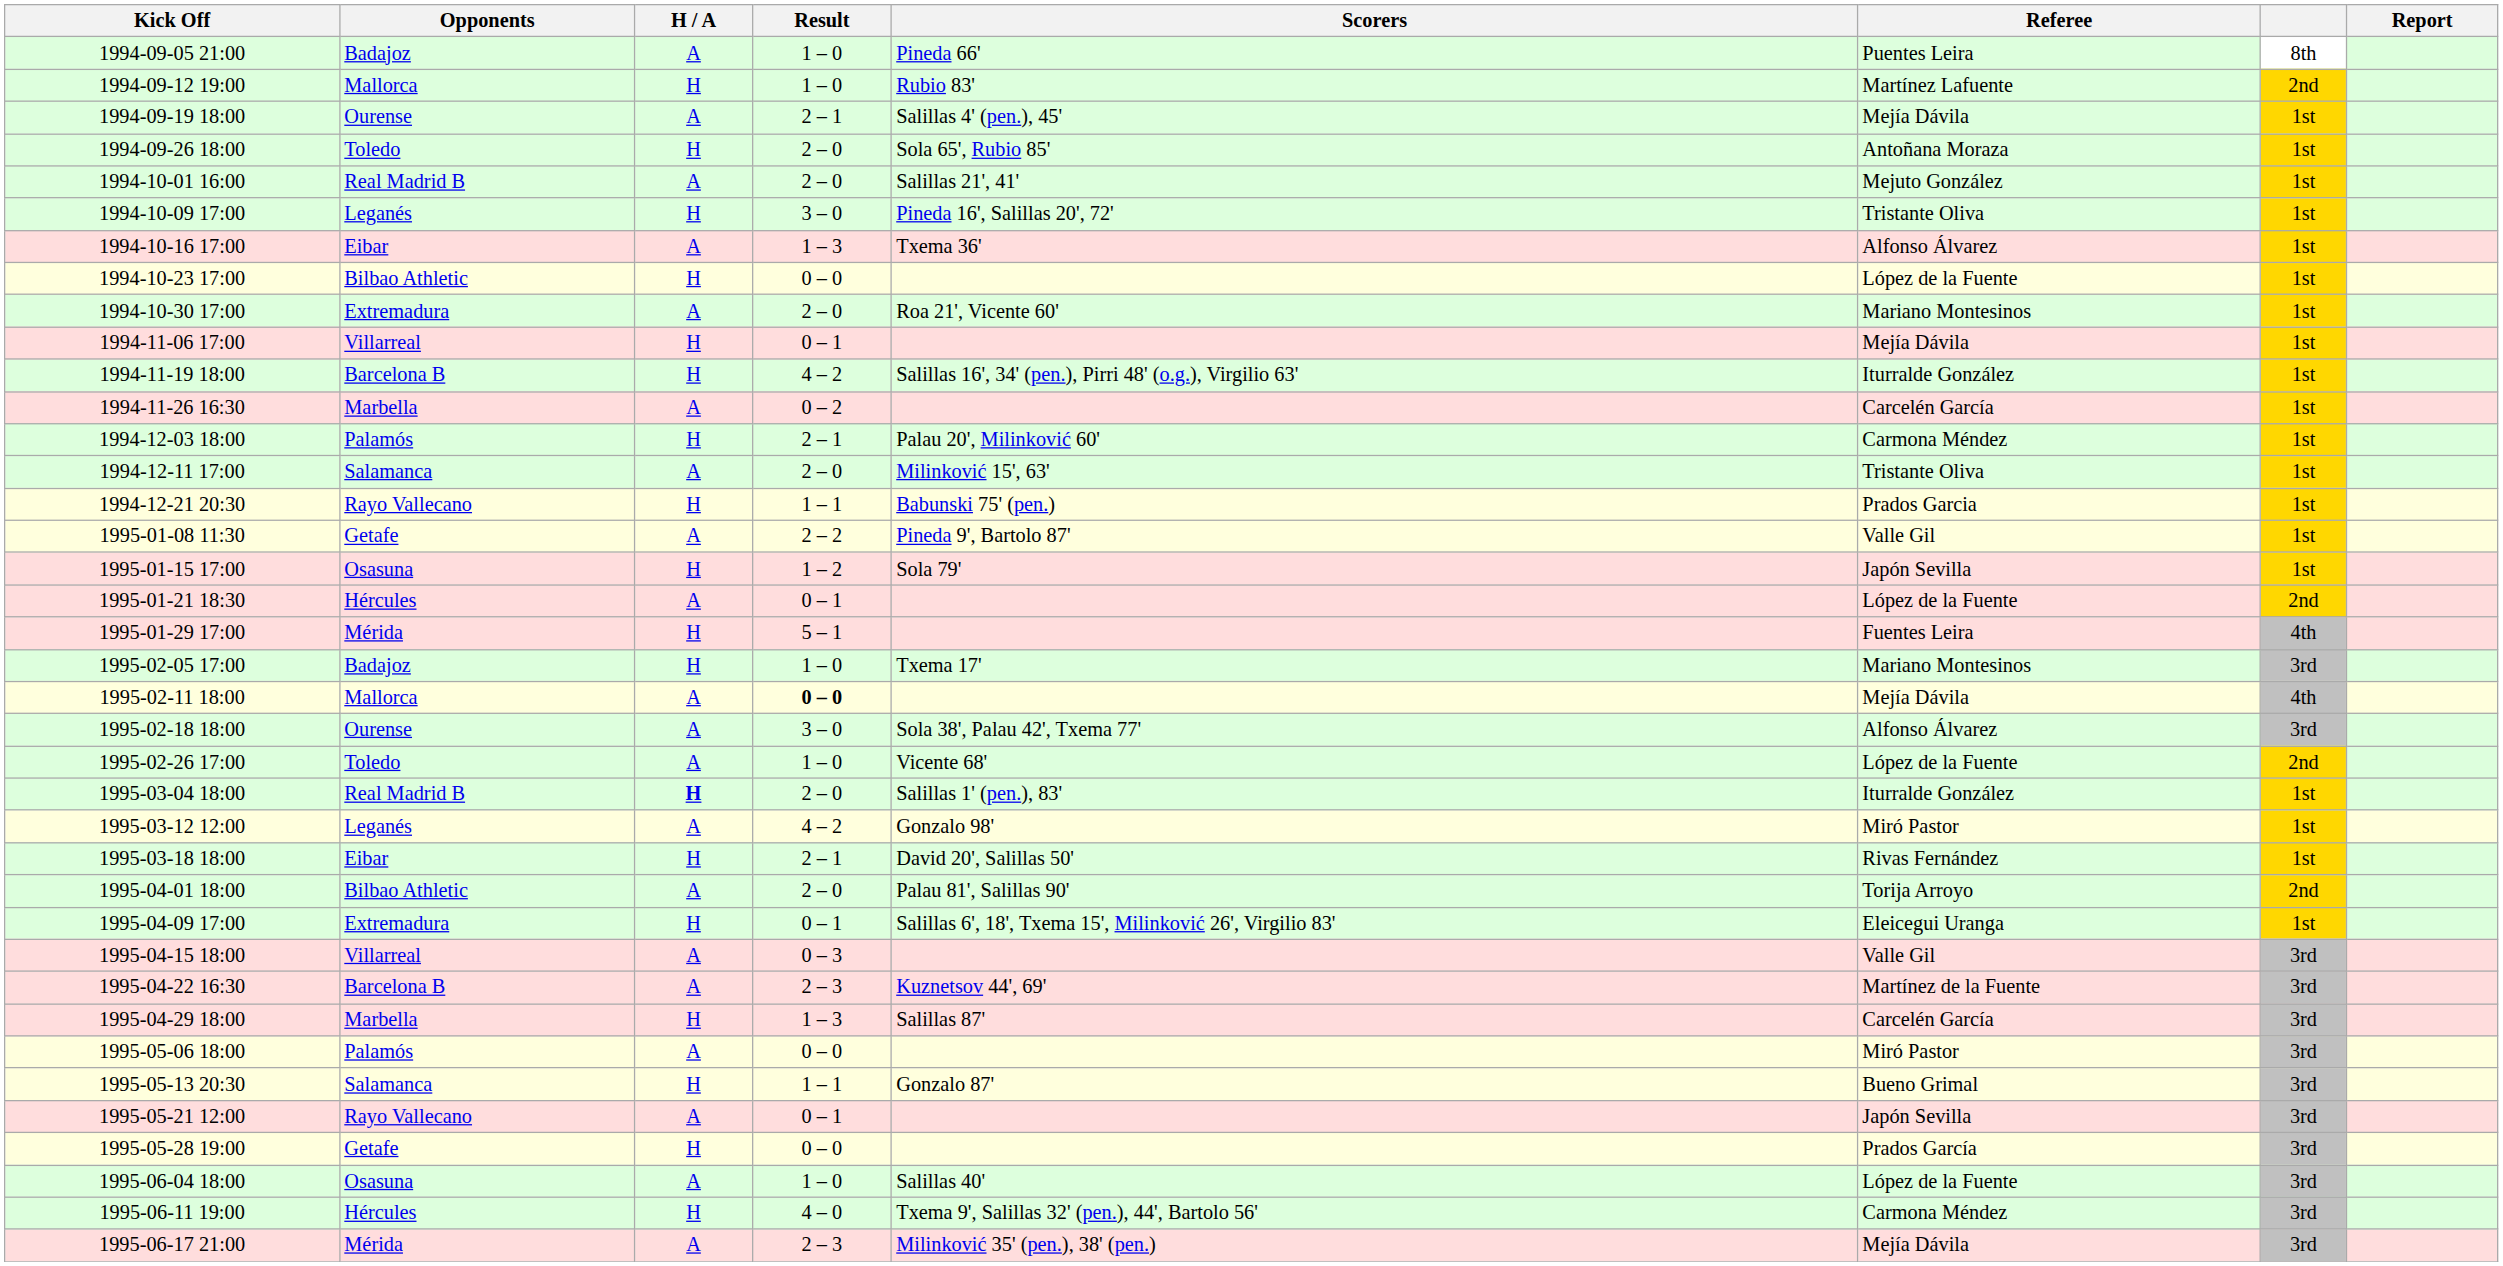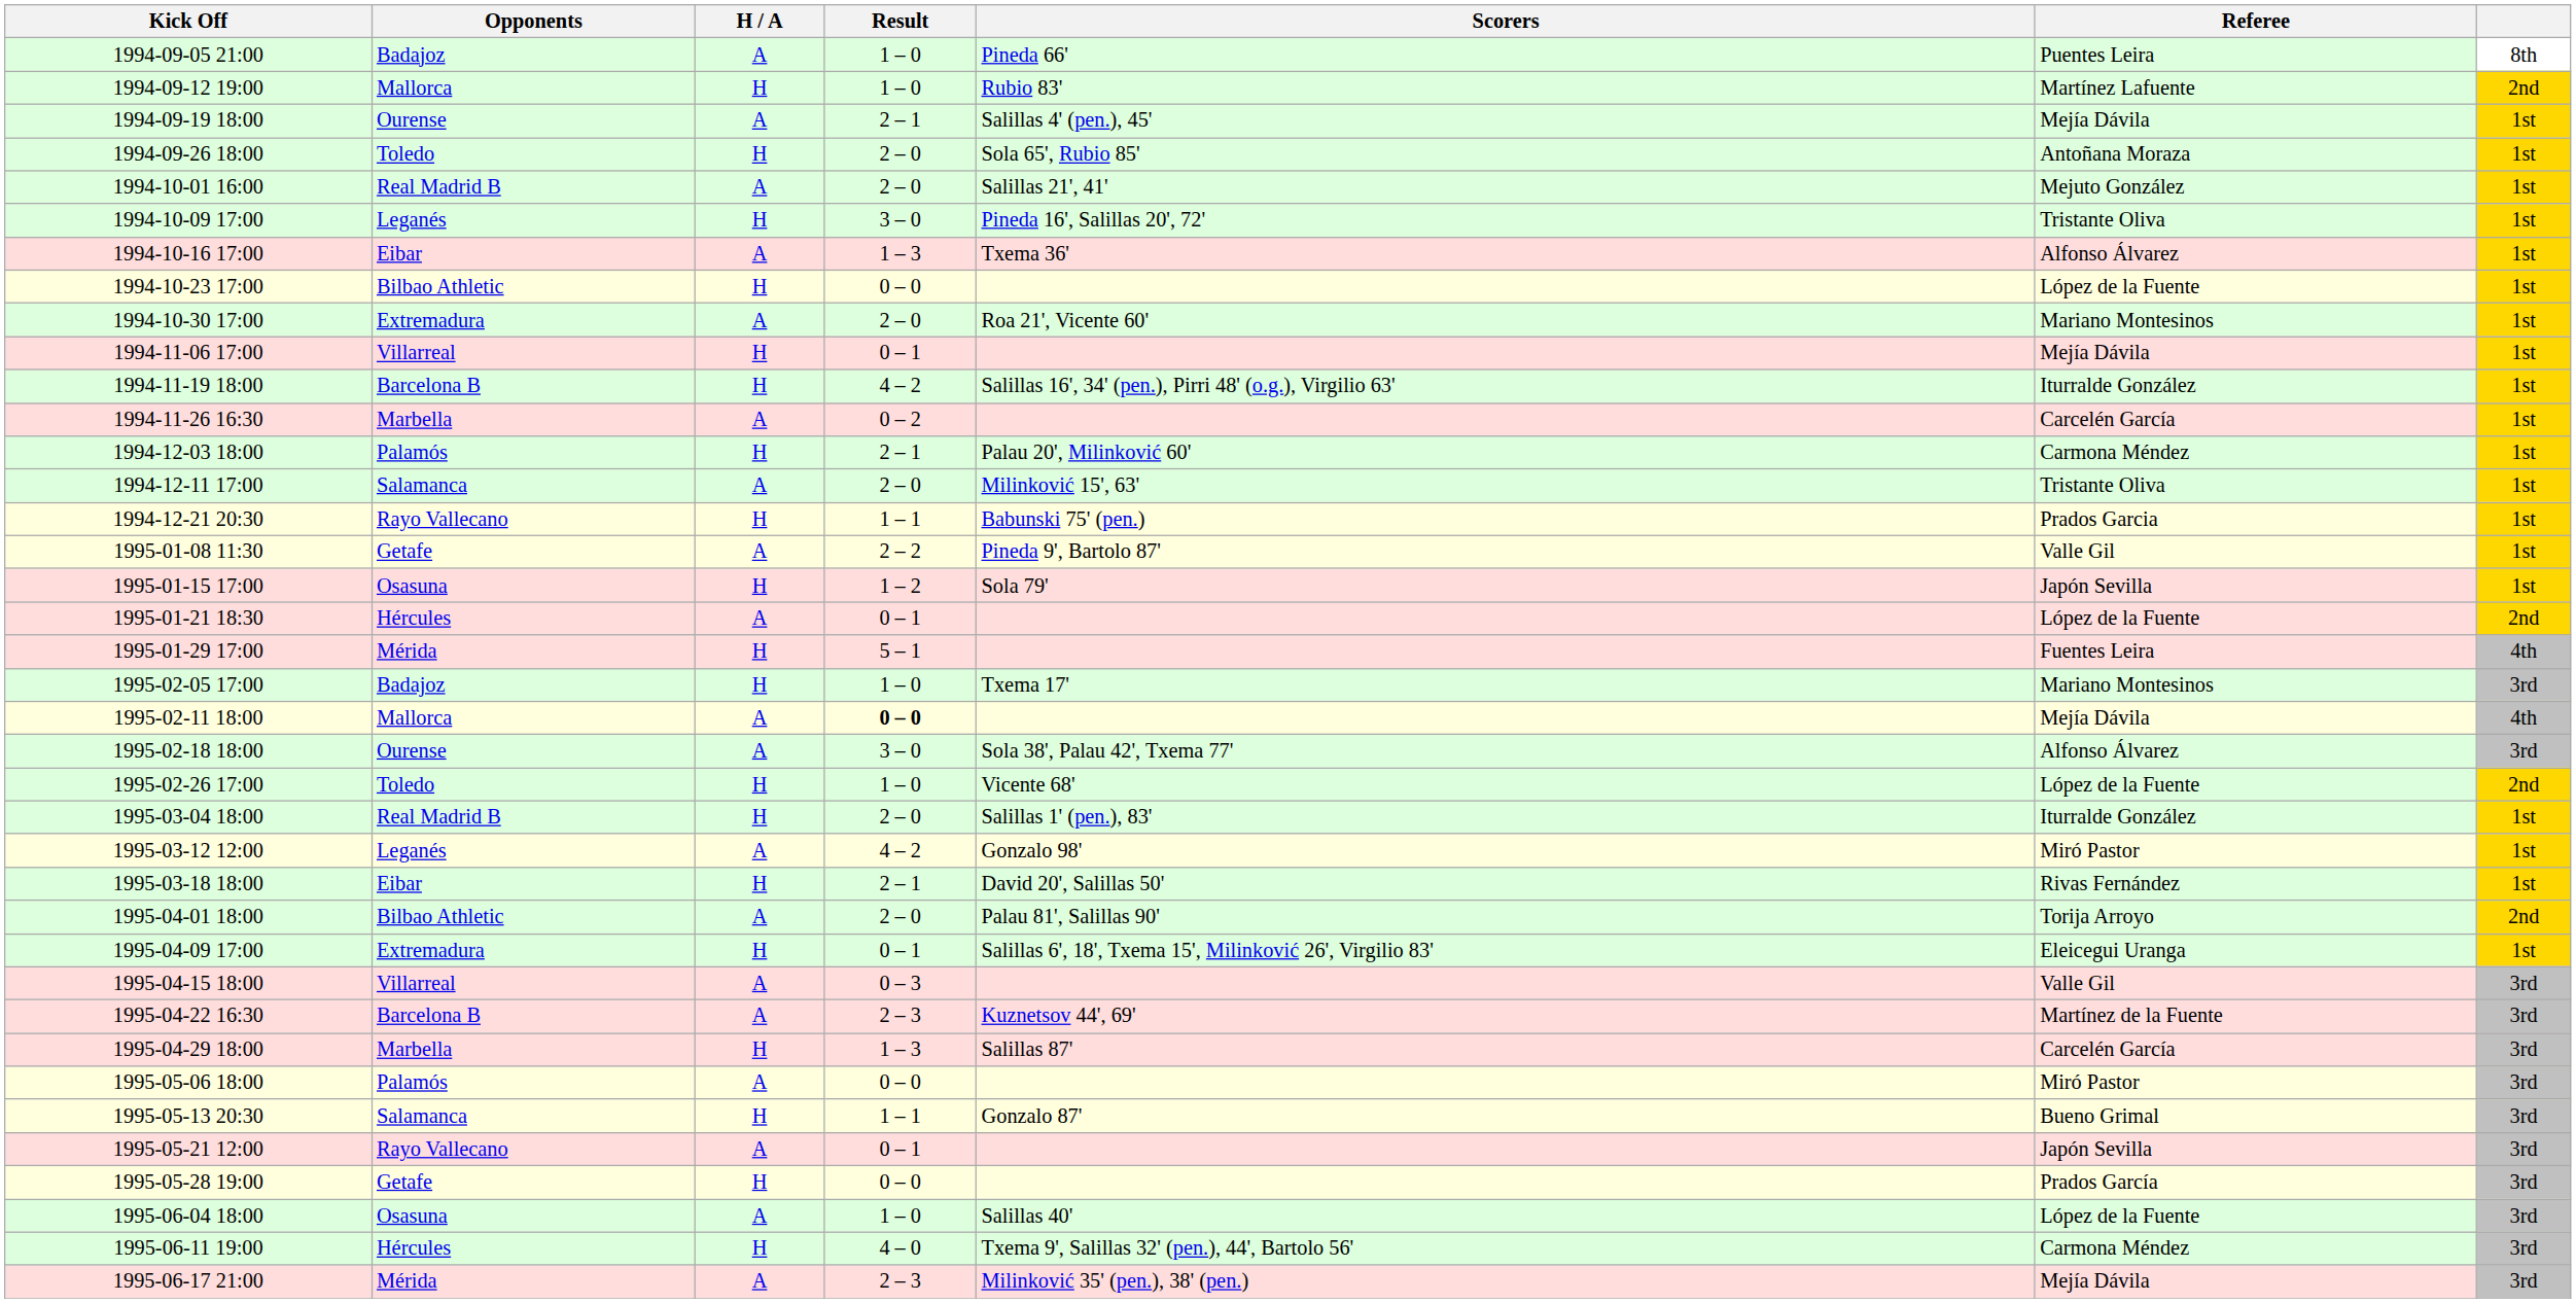- column: Report
1995-02-26 17:00 | H / A: A -> H
1995-03-04 18:00 | H / A: bold -> normal
